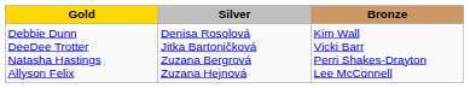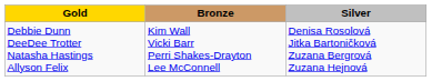columns swapped: Silver <-> Bronze
